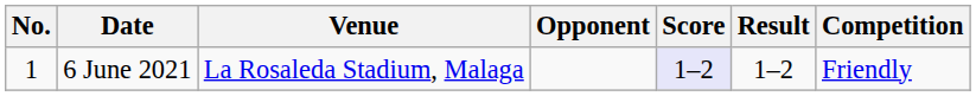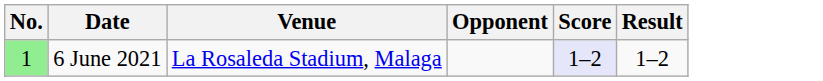- column: Competition | Friendly
6 June 2021 | No.: no background -> lightgreen background
